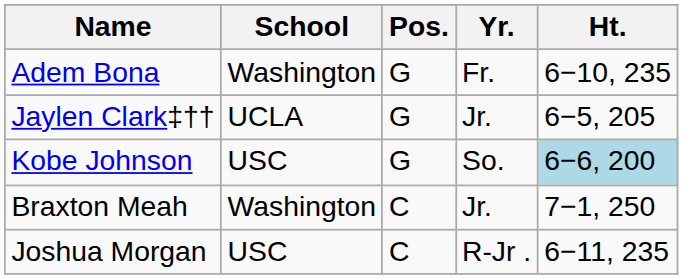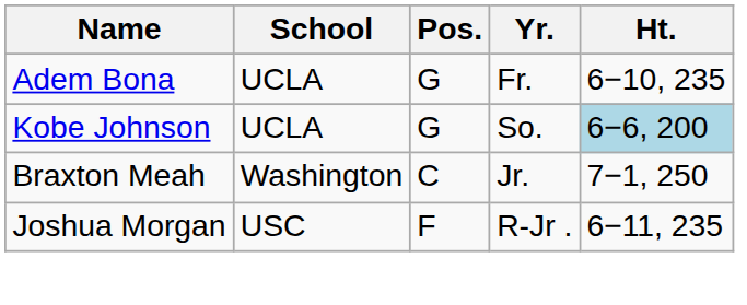Adem Bona | School: Washington -> UCLA
- row: Jaylen Clark‡†† | UCLA | G | Jr. | 6−5, 205
Kobe Johnson | School: USC -> UCLA
Joshua Morgan | Pos.: C -> F
